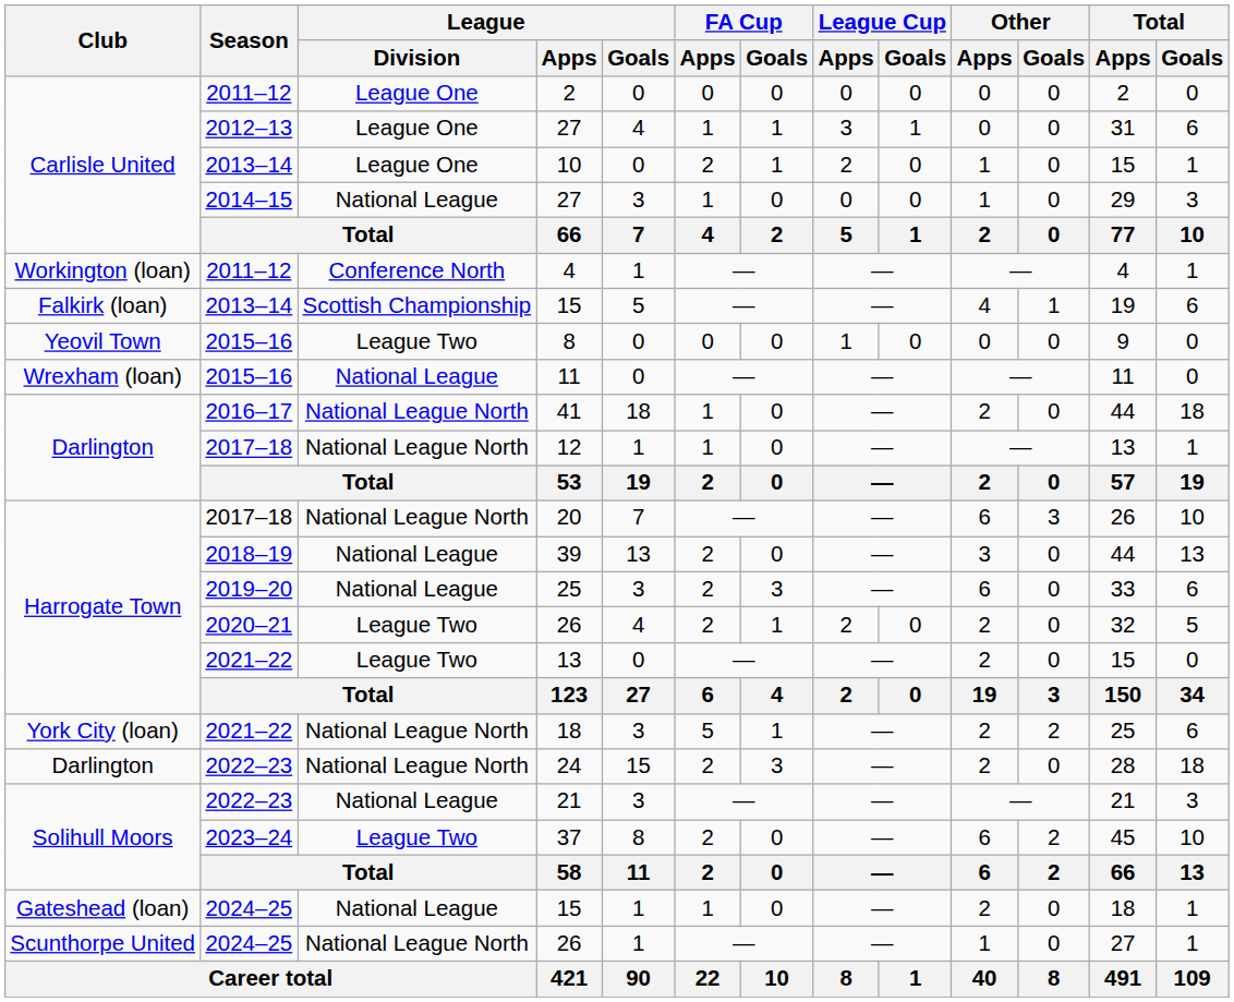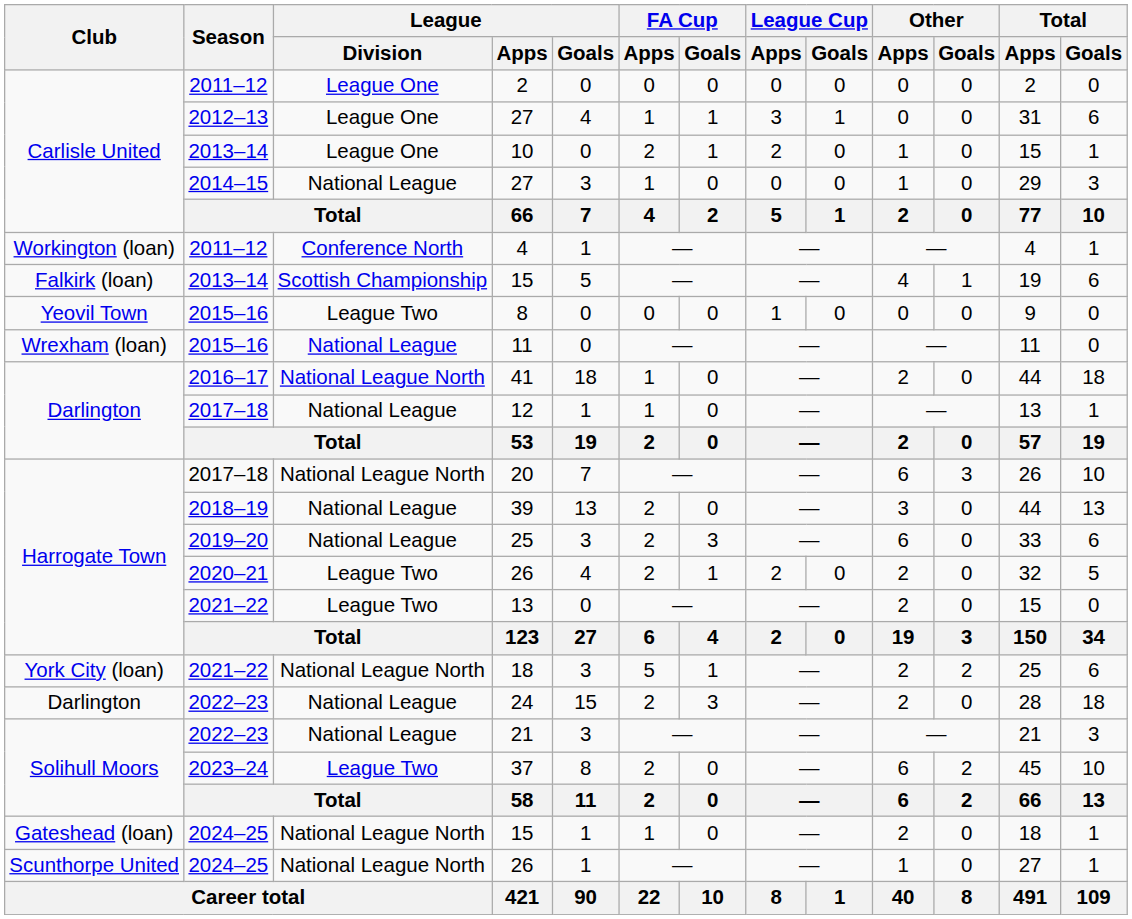12 | League / Division: National League North -> National League
24 | League / Division: National League North -> National League
2024–25 / 15 | League / Division: National League -> National League North
